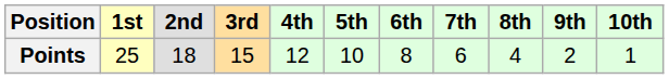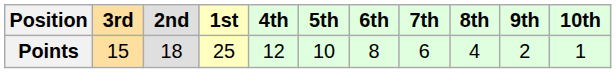columns swapped: 1st <-> 3rd
